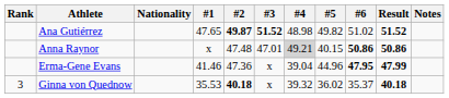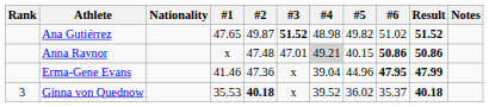Ana Gutiérrez | #2: bold -> normal
Ginna von Quednow | #4: 39.32 -> 39.52
